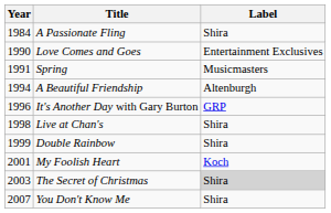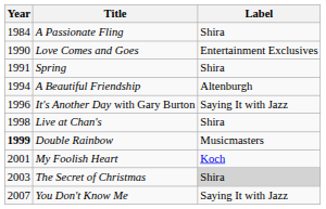Spring | Label: Musicmasters -> Shira
It's Another Day with Gary Burton | Label: GRP -> Saying It with Jazz
Double Rainbow | Year: normal -> bold
Double Rainbow | Label: Shira -> Musicmasters
You Don't Know Me | Label: Shira -> Saying It with Jazz
